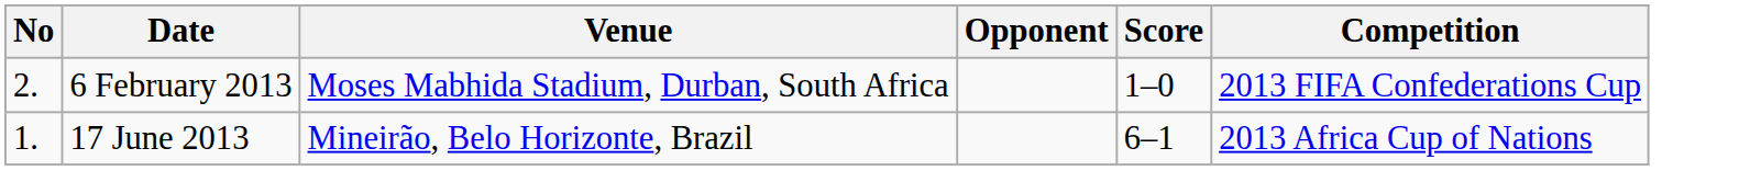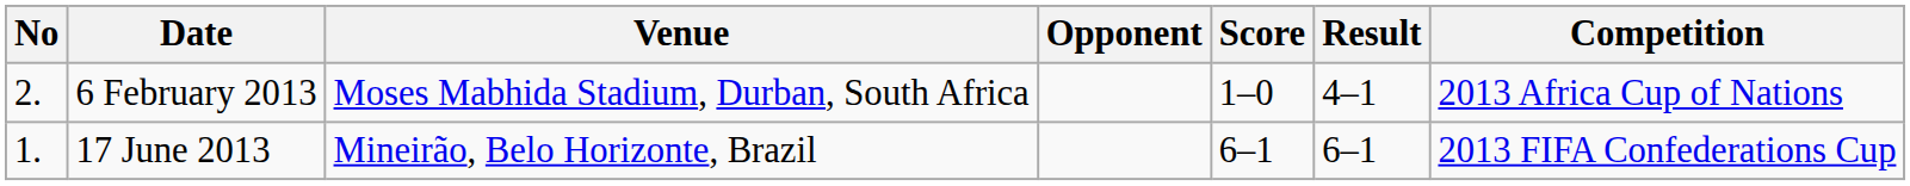+ column: Result | 4–1 | 6–1
6 February 2013 | Competition: 2013 FIFA Confederations Cup -> 2013 Africa Cup of Nations
17 June 2013 | Competition: 2013 Africa Cup of Nations -> 2013 FIFA Confederations Cup
